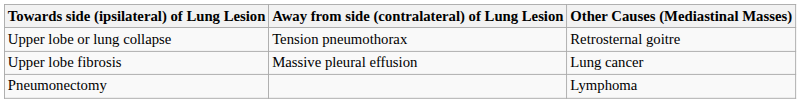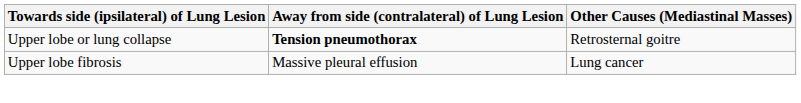Upper lobe or lung collapse | Away from side (contralateral) of Lung Lesion: normal -> bold
- row: Pneumonectomy | Lymphoma
